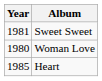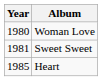rows swapped: Woman Love <-> Sweet Sweet
